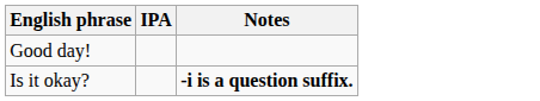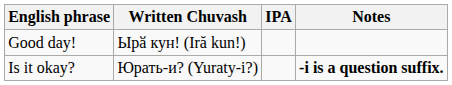+ column: Written Chuvash | Ырӑ кун! (Iră kun!) | Юрать-и? (Yuraty-i?)
